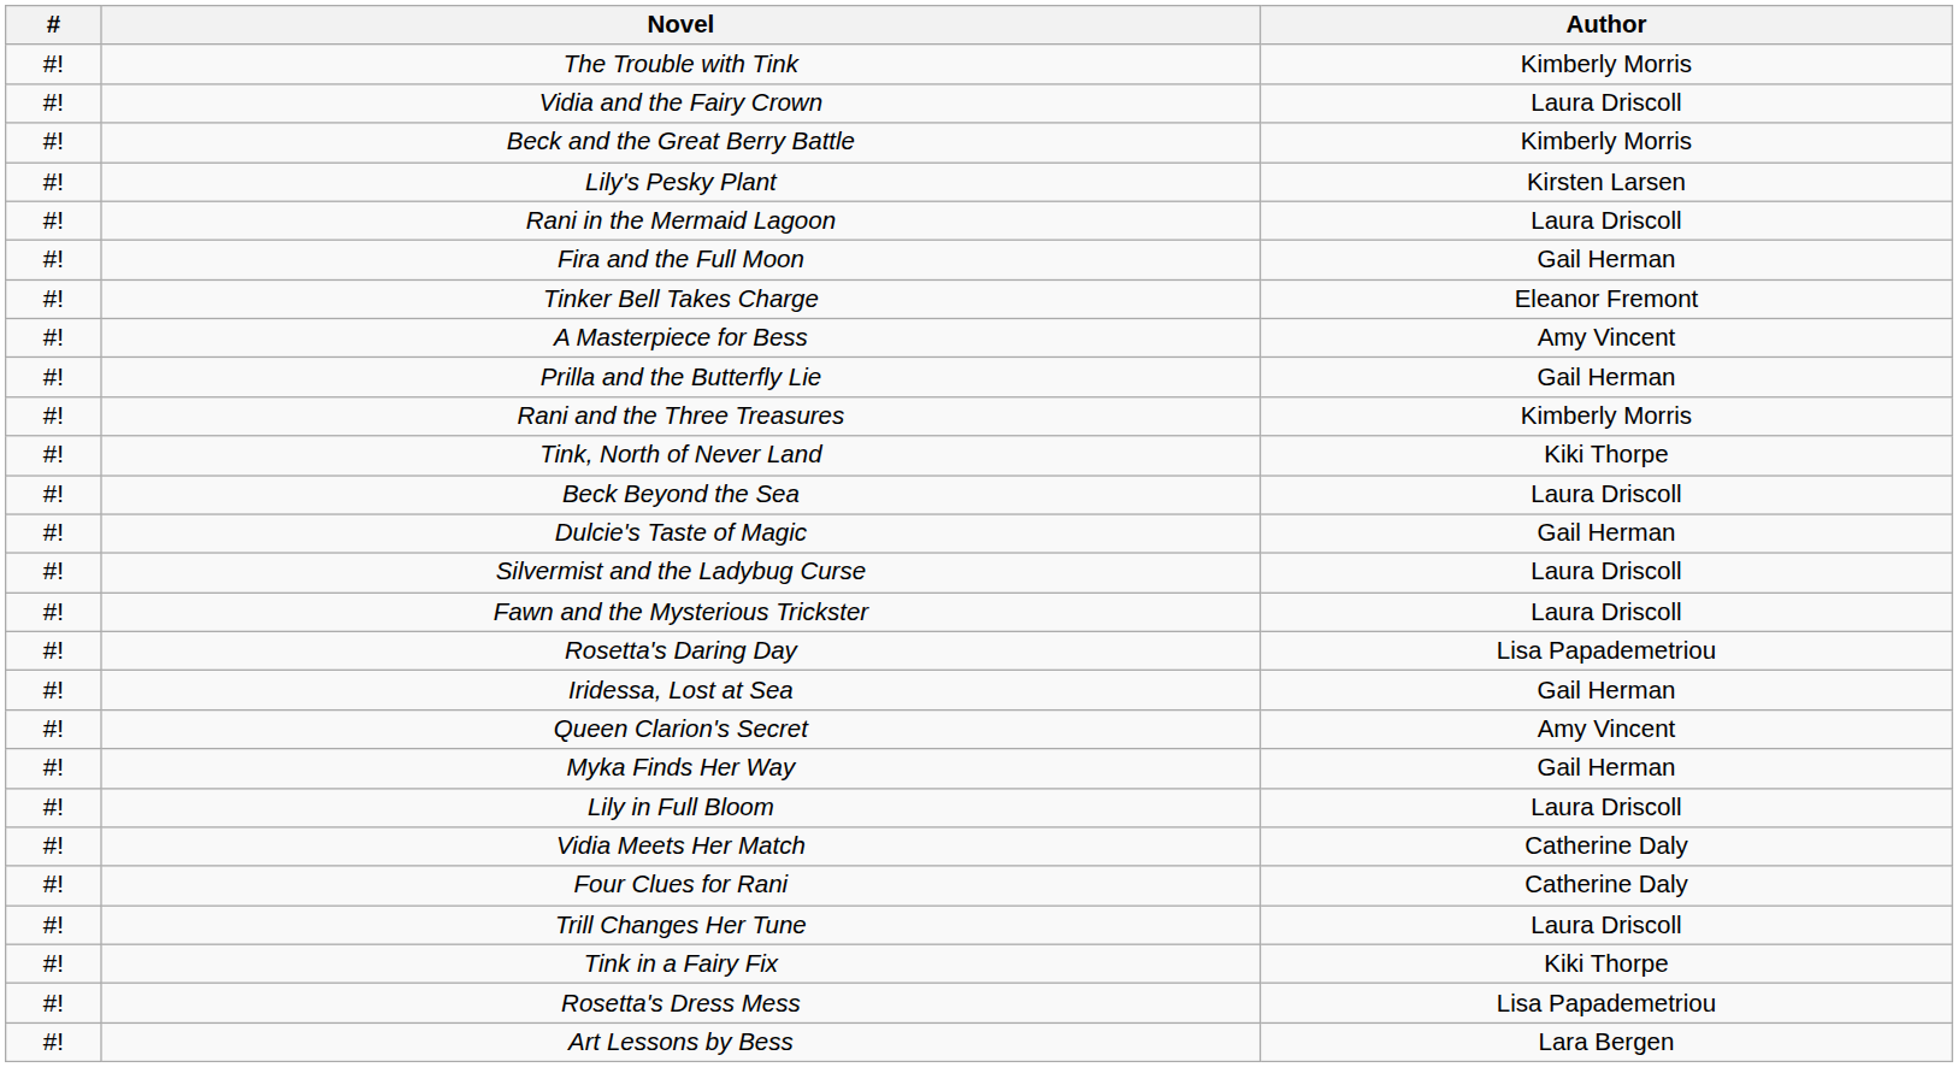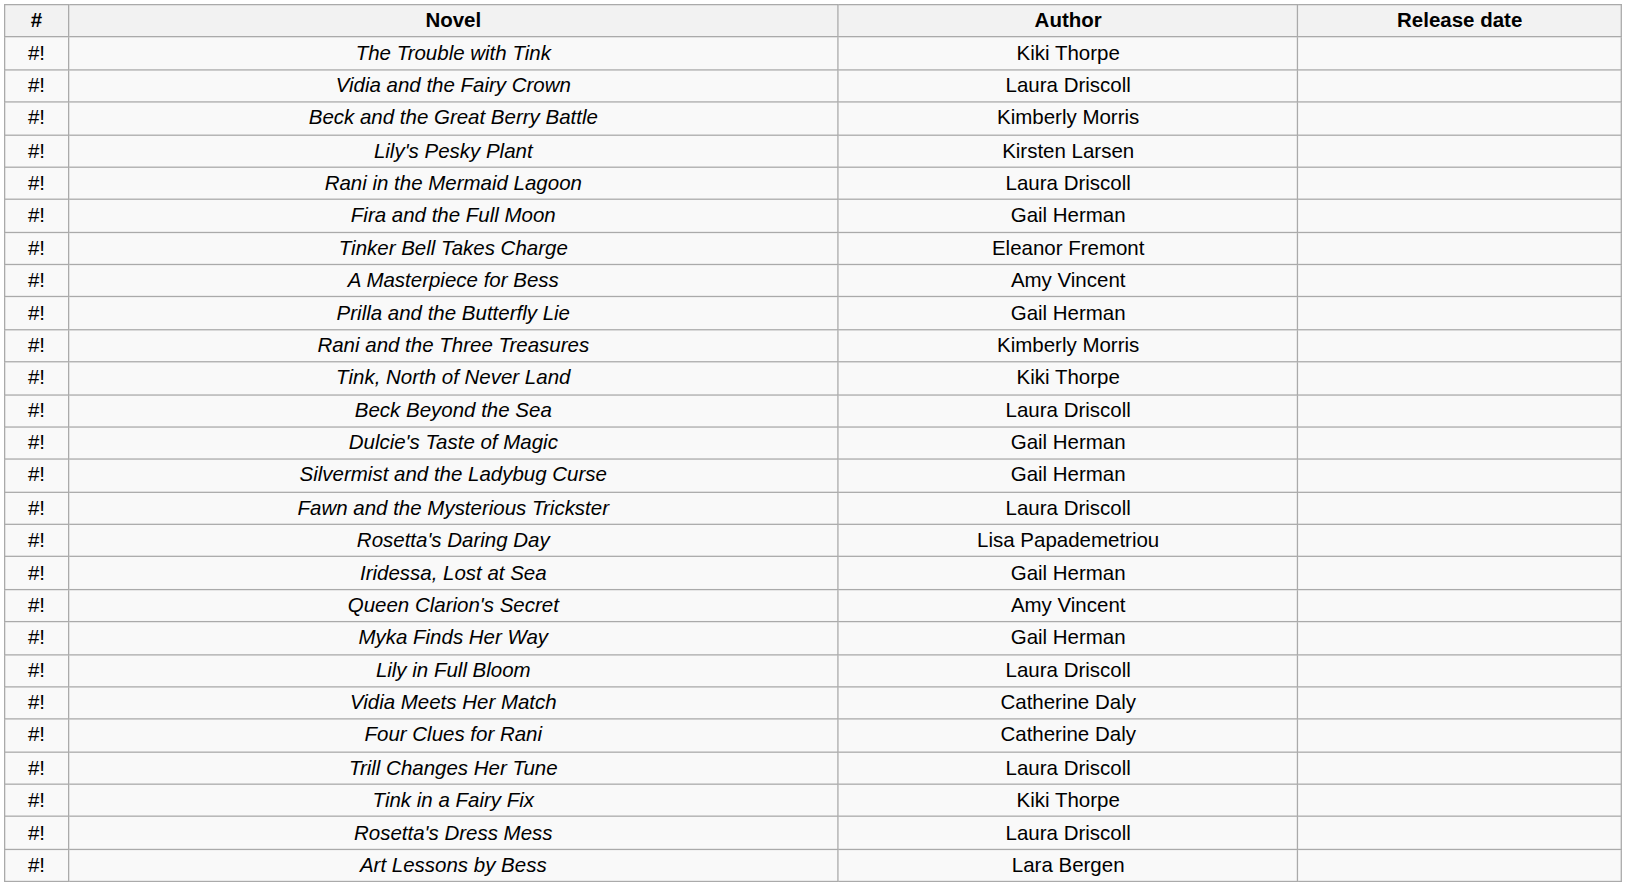+ column: Release date
The Trouble with Tink | Author: Kimberly Morris -> Kiki Thorpe
Silvermist and the Ladybug Curse | Author: Laura Driscoll -> Gail Herman
Rosetta's Dress Mess | Author: Lisa Papademetriou -> Laura Driscoll
